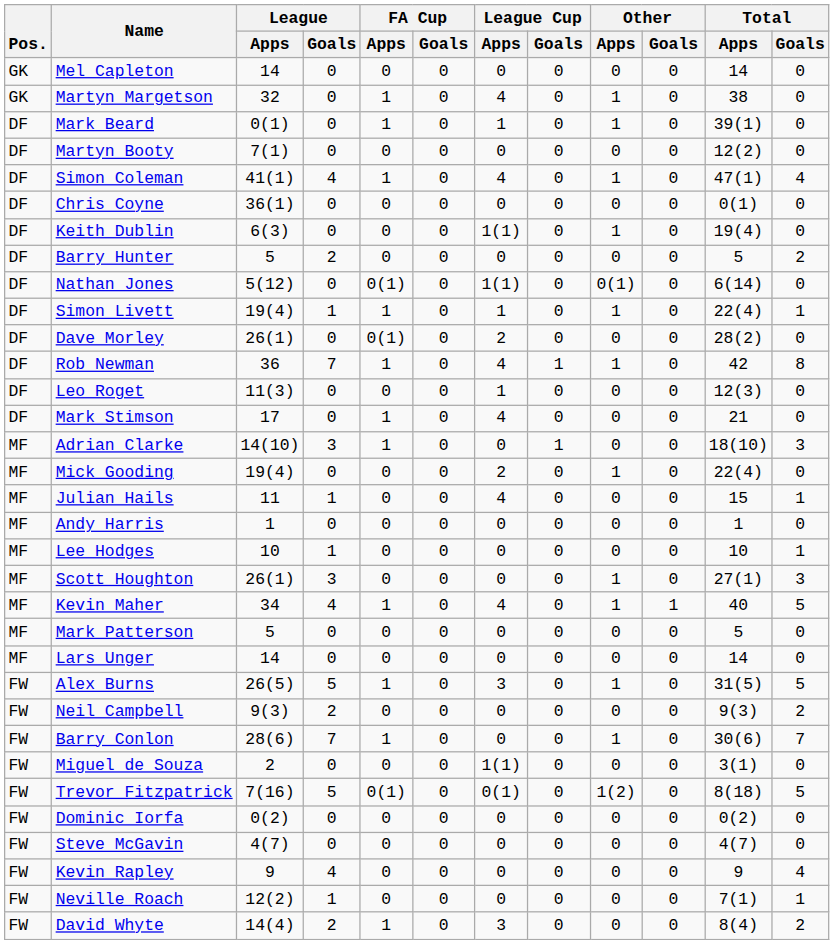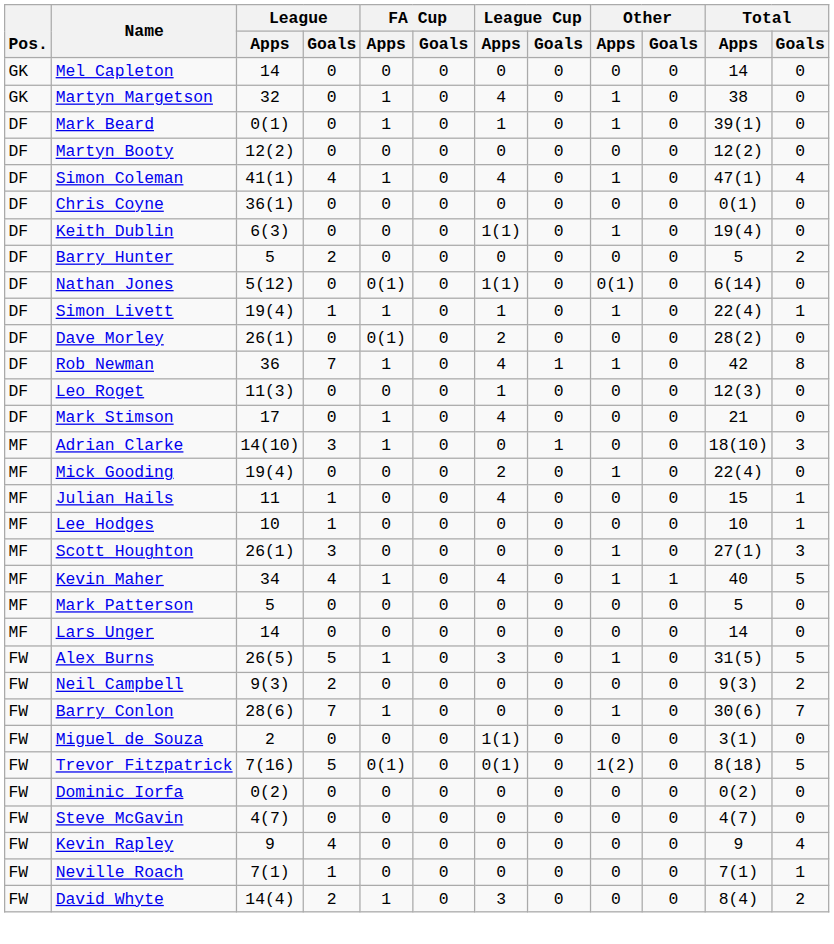Martyn Booty | League / Apps: 7(1) -> 12(2)
- row: MF | Andy Harris | 1 | 0 | 0 | 0 | 0 | 0 | 0 | 0 | 1 | 0
Neville Roach | League / Apps: 12(2) -> 7(1)
